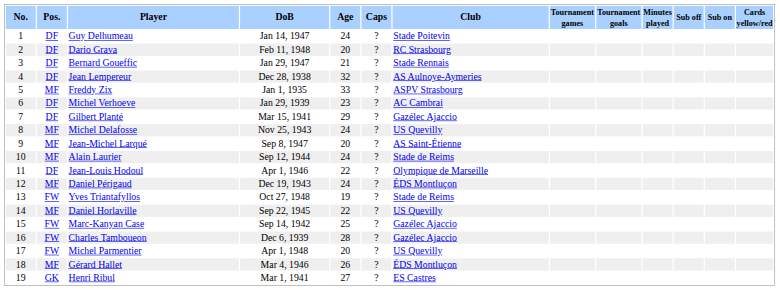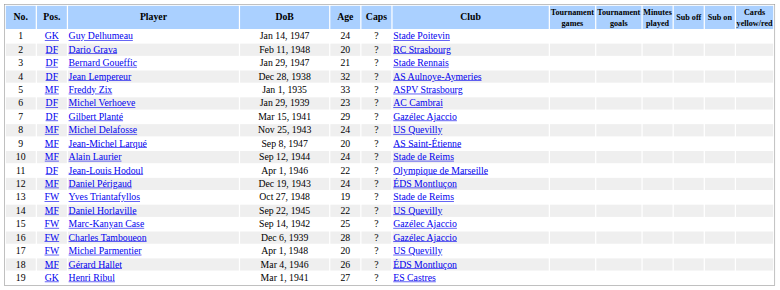Guy Delhumeau | Pos.: DF -> GK
